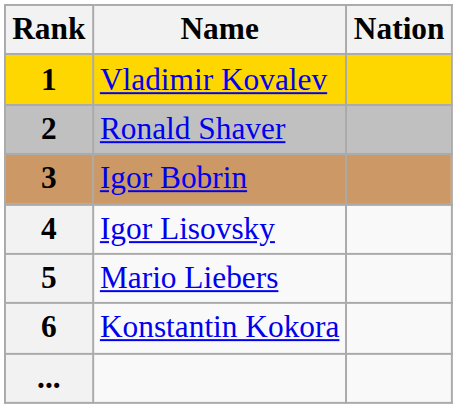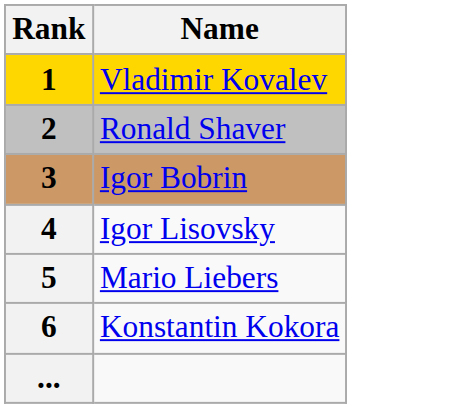- column: Nation
